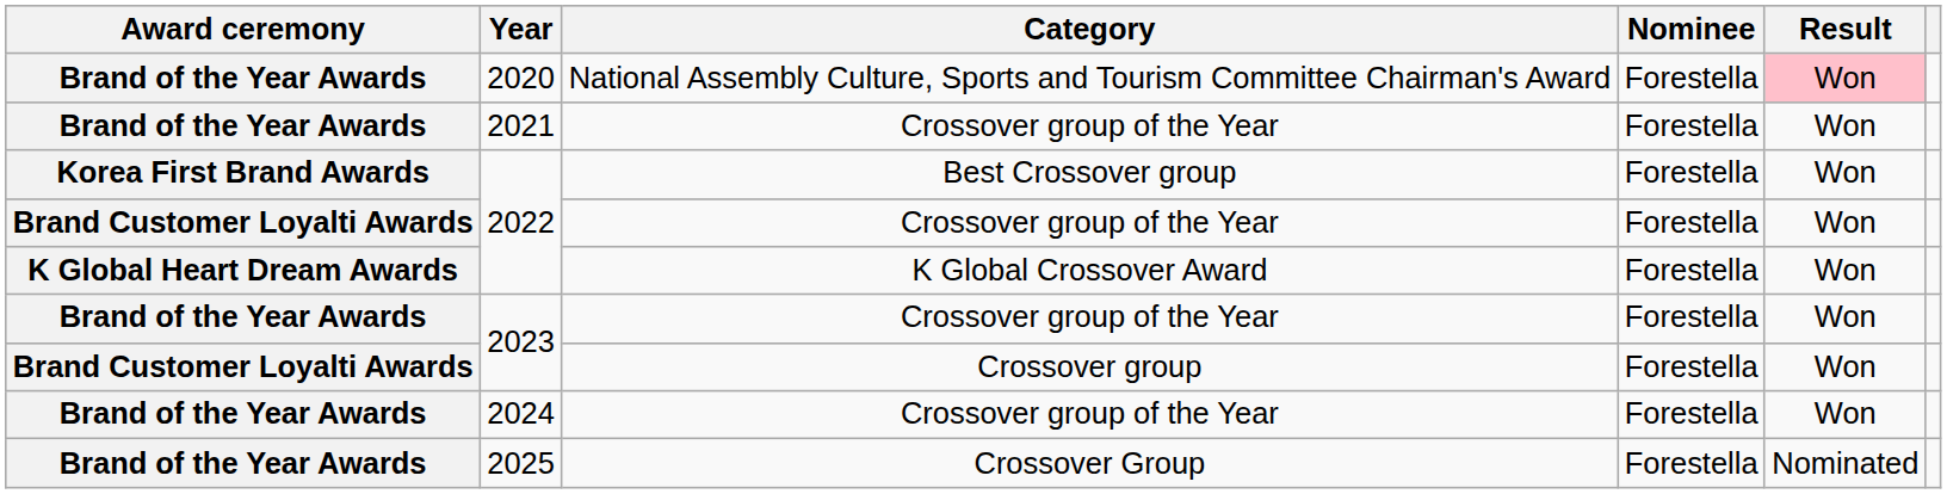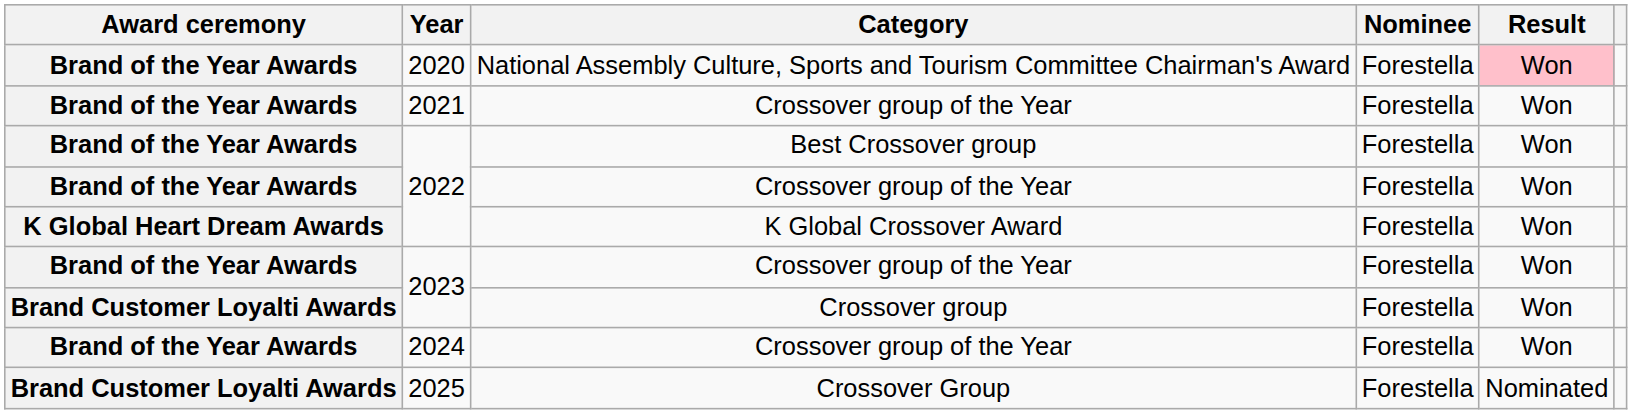2022 / Best Crossover group | Award ceremony: Korea First Brand Awards -> Brand of the Year Awards
2022 / Crossover group of the Year | Award ceremony: Brand Customer Loyalti Awards -> Brand of the Year Awards
2025 | Award ceremony: Brand of the Year Awards -> Brand Customer Loyalti Awards
